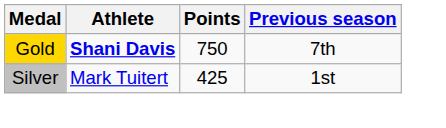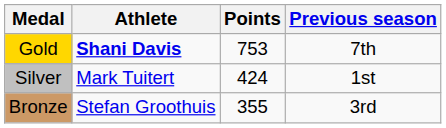Gold | Points: 750 -> 753
Silver | Points: 425 -> 424
+ row: Bronze | Stefan Groothuis | 355 | 3rd
